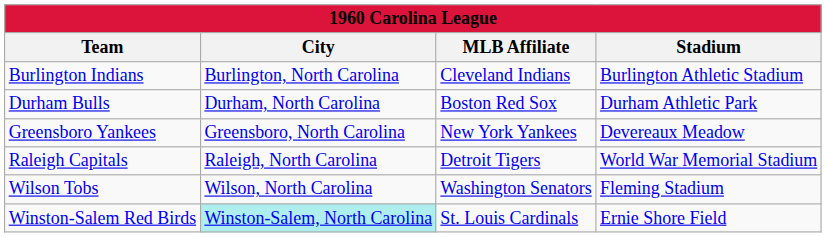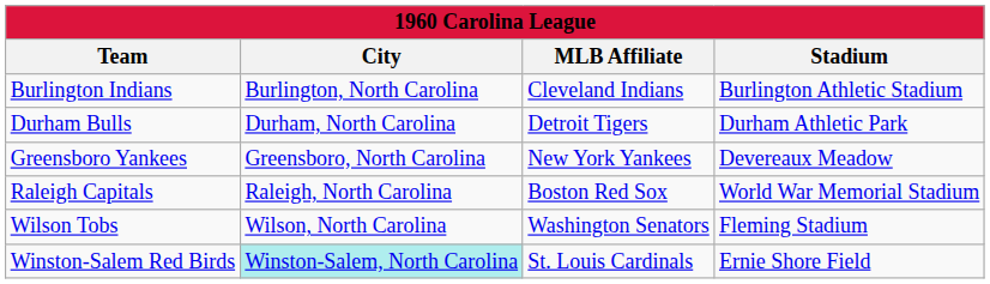Durham Bulls | MLB Affiliate: Boston Red Sox -> Detroit Tigers
Raleigh Capitals | MLB Affiliate: Detroit Tigers -> Boston Red Sox
